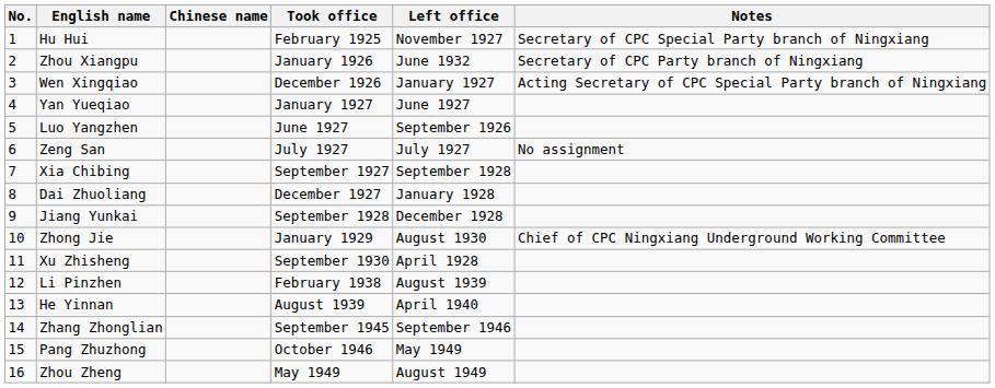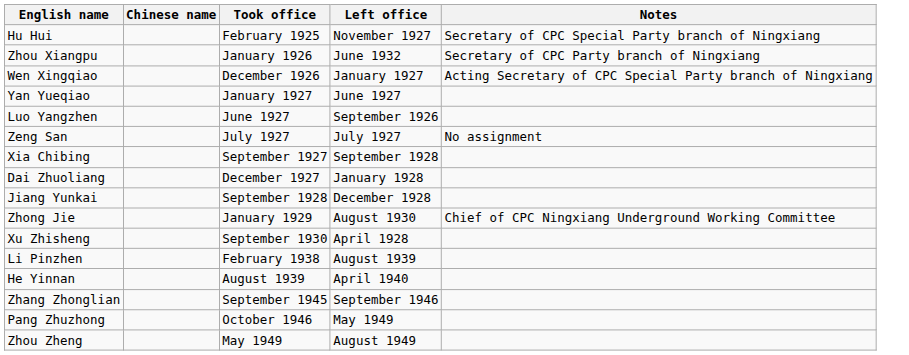- column: No. | 1 | 2 | 3 | 4 | 5 | 6 | 7 | 8 | 9 | 10 | 11 | 12 | 13 | 14 | 15 | 16
